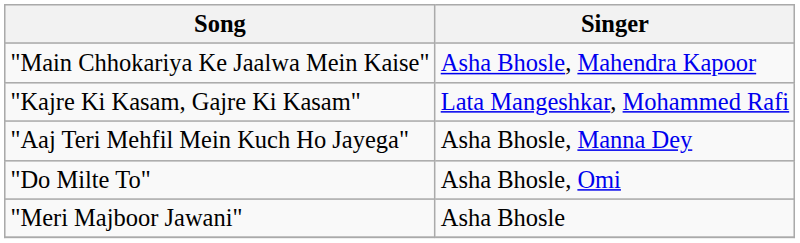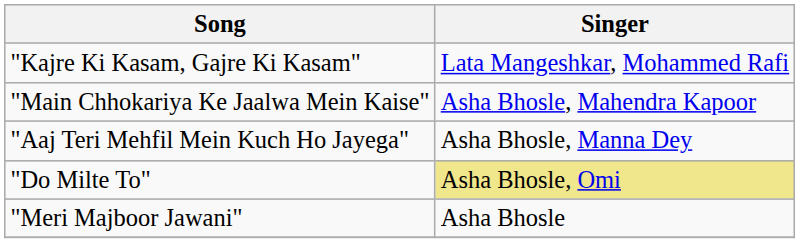rows swapped: "Kajre Ki Kasam, Gajre Ki Kasam" <-> "Main Chhokariya Ke Jaalwa Mein Kaise"
"Do Milte To" | Singer: no background -> khaki background
